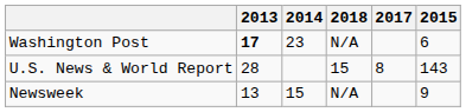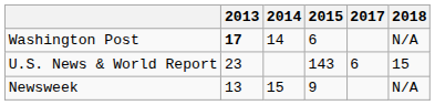columns swapped: 2015 <-> 2018
Washington Post | 2014: 23 -> 14
U.S. News & World Report | 2013: 28 -> 23
U.S. News & World Report | 2017: 8 -> 6
